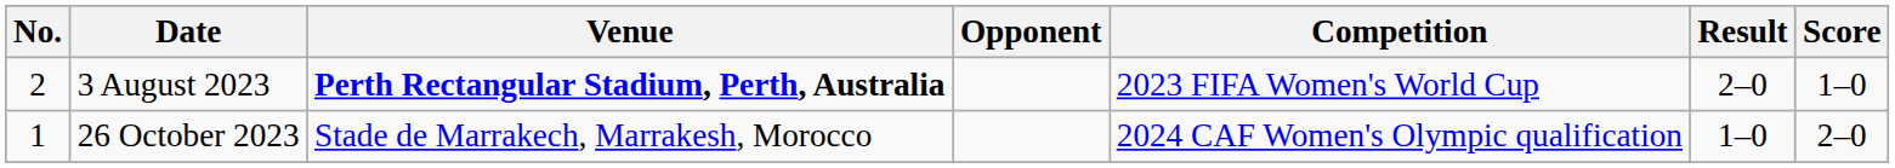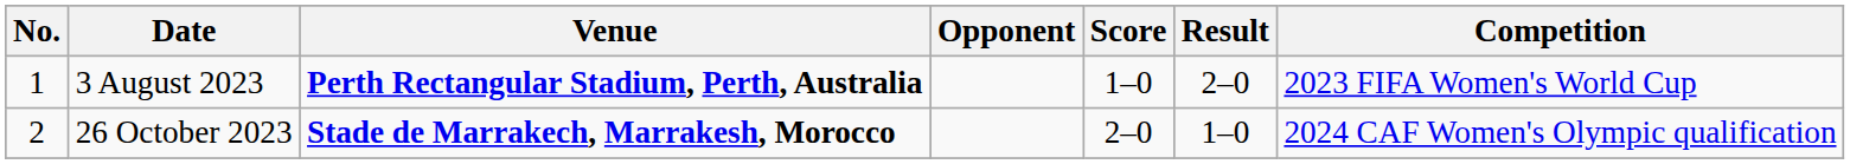columns swapped: Score <-> Competition
3 August 2023 | No.: 2 -> 1
26 October 2023 | No.: 1 -> 2
26 October 2023 | Venue: normal -> bold
